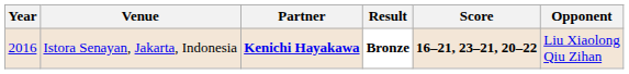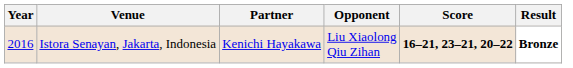columns swapped: Opponent <-> Result
Istora Senayan, Jakarta, Indonesia | Partner: bold -> normal
